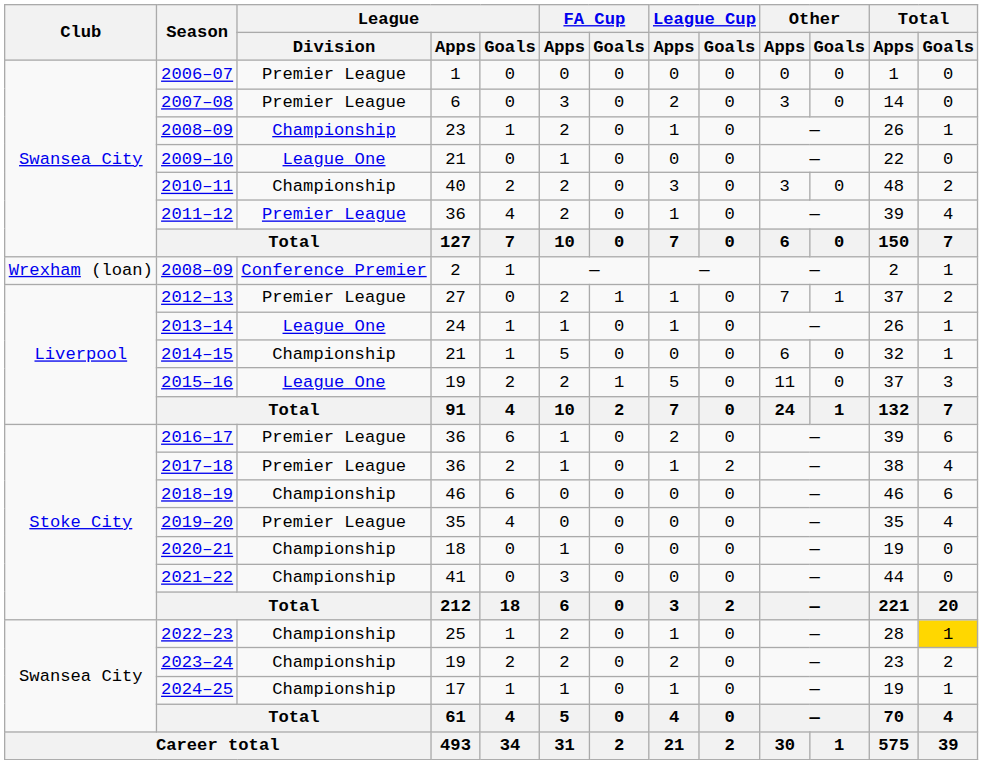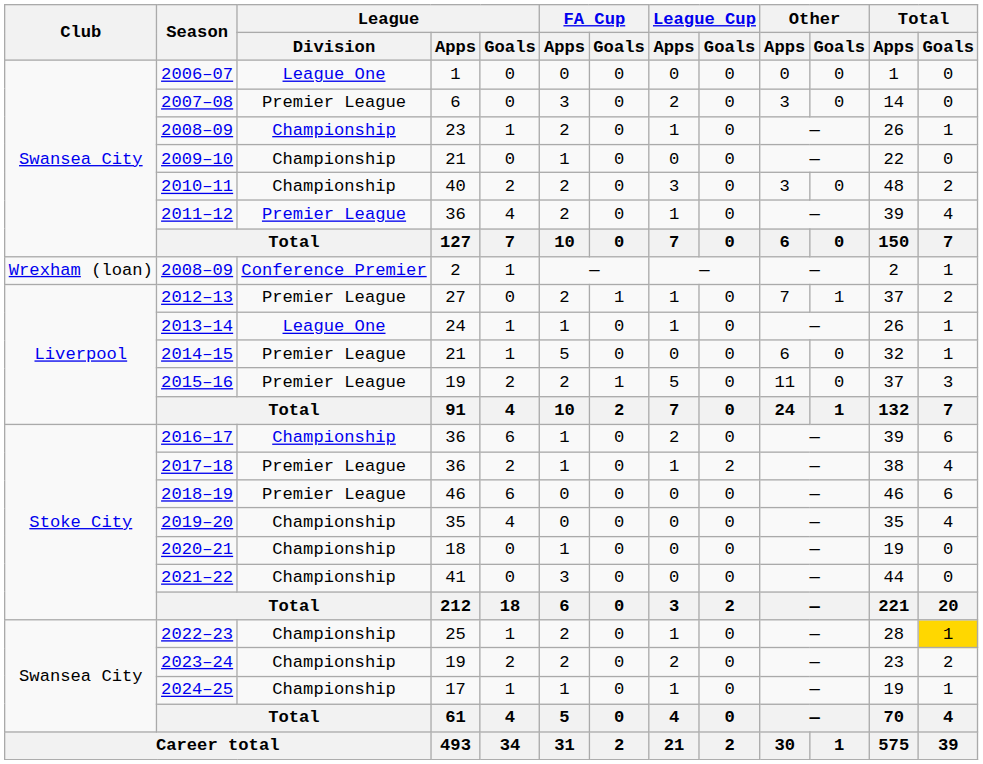2006–07 | League / Division: Premier League -> League One
2009–10 | League / Division: League One -> Championship
2014–15 | League / Division: Championship -> Premier League
2015–16 | League / Division: League One -> Premier League
2016–17 | League / Division: Premier League -> Championship
2018–19 | League / Division: Championship -> Premier League
2019–20 | League / Division: Premier League -> Championship
